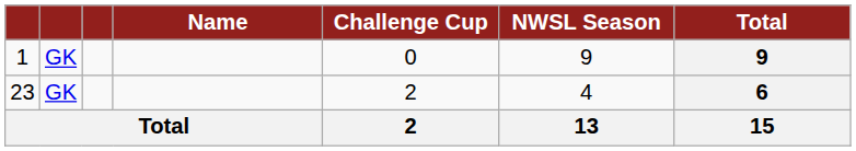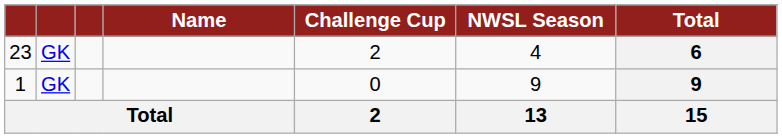rows swapped: 1 <-> 23
